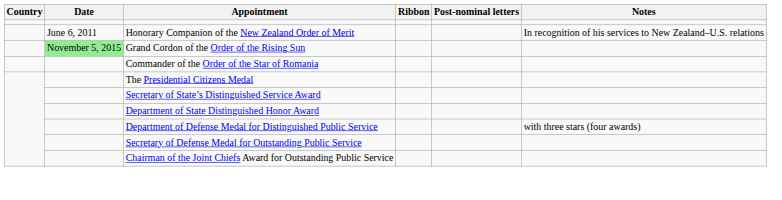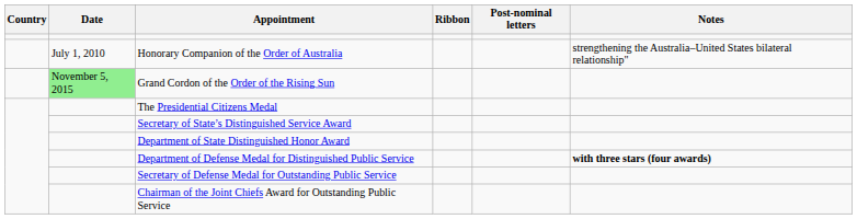+ row: July 1, 2010 | Honorary Companion of the Order of Australia | strengthening the Australia–United States bilateral relationship"
- row: June 6, 2011 | Honorary Companion of the New Zealand Order of Merit | In recognition of his services to New Zealand–U.S. relations
- row: Commander of the Order of the Star of Romania
Department of Defense Medal for Distinguished Public Service | Notes: normal -> bold
